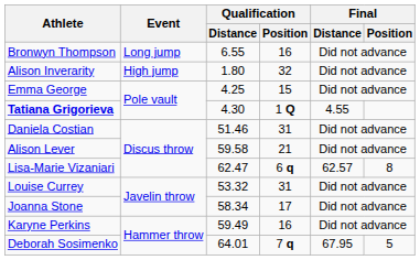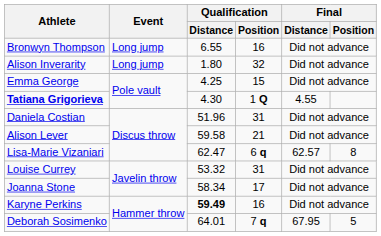Alison Inverarity | Event: High jump -> Long jump
Daniela Costian | Qualification / Distance: 51.46 -> 51.96
Karyne Perkins | Qualification / Distance: normal -> bold
